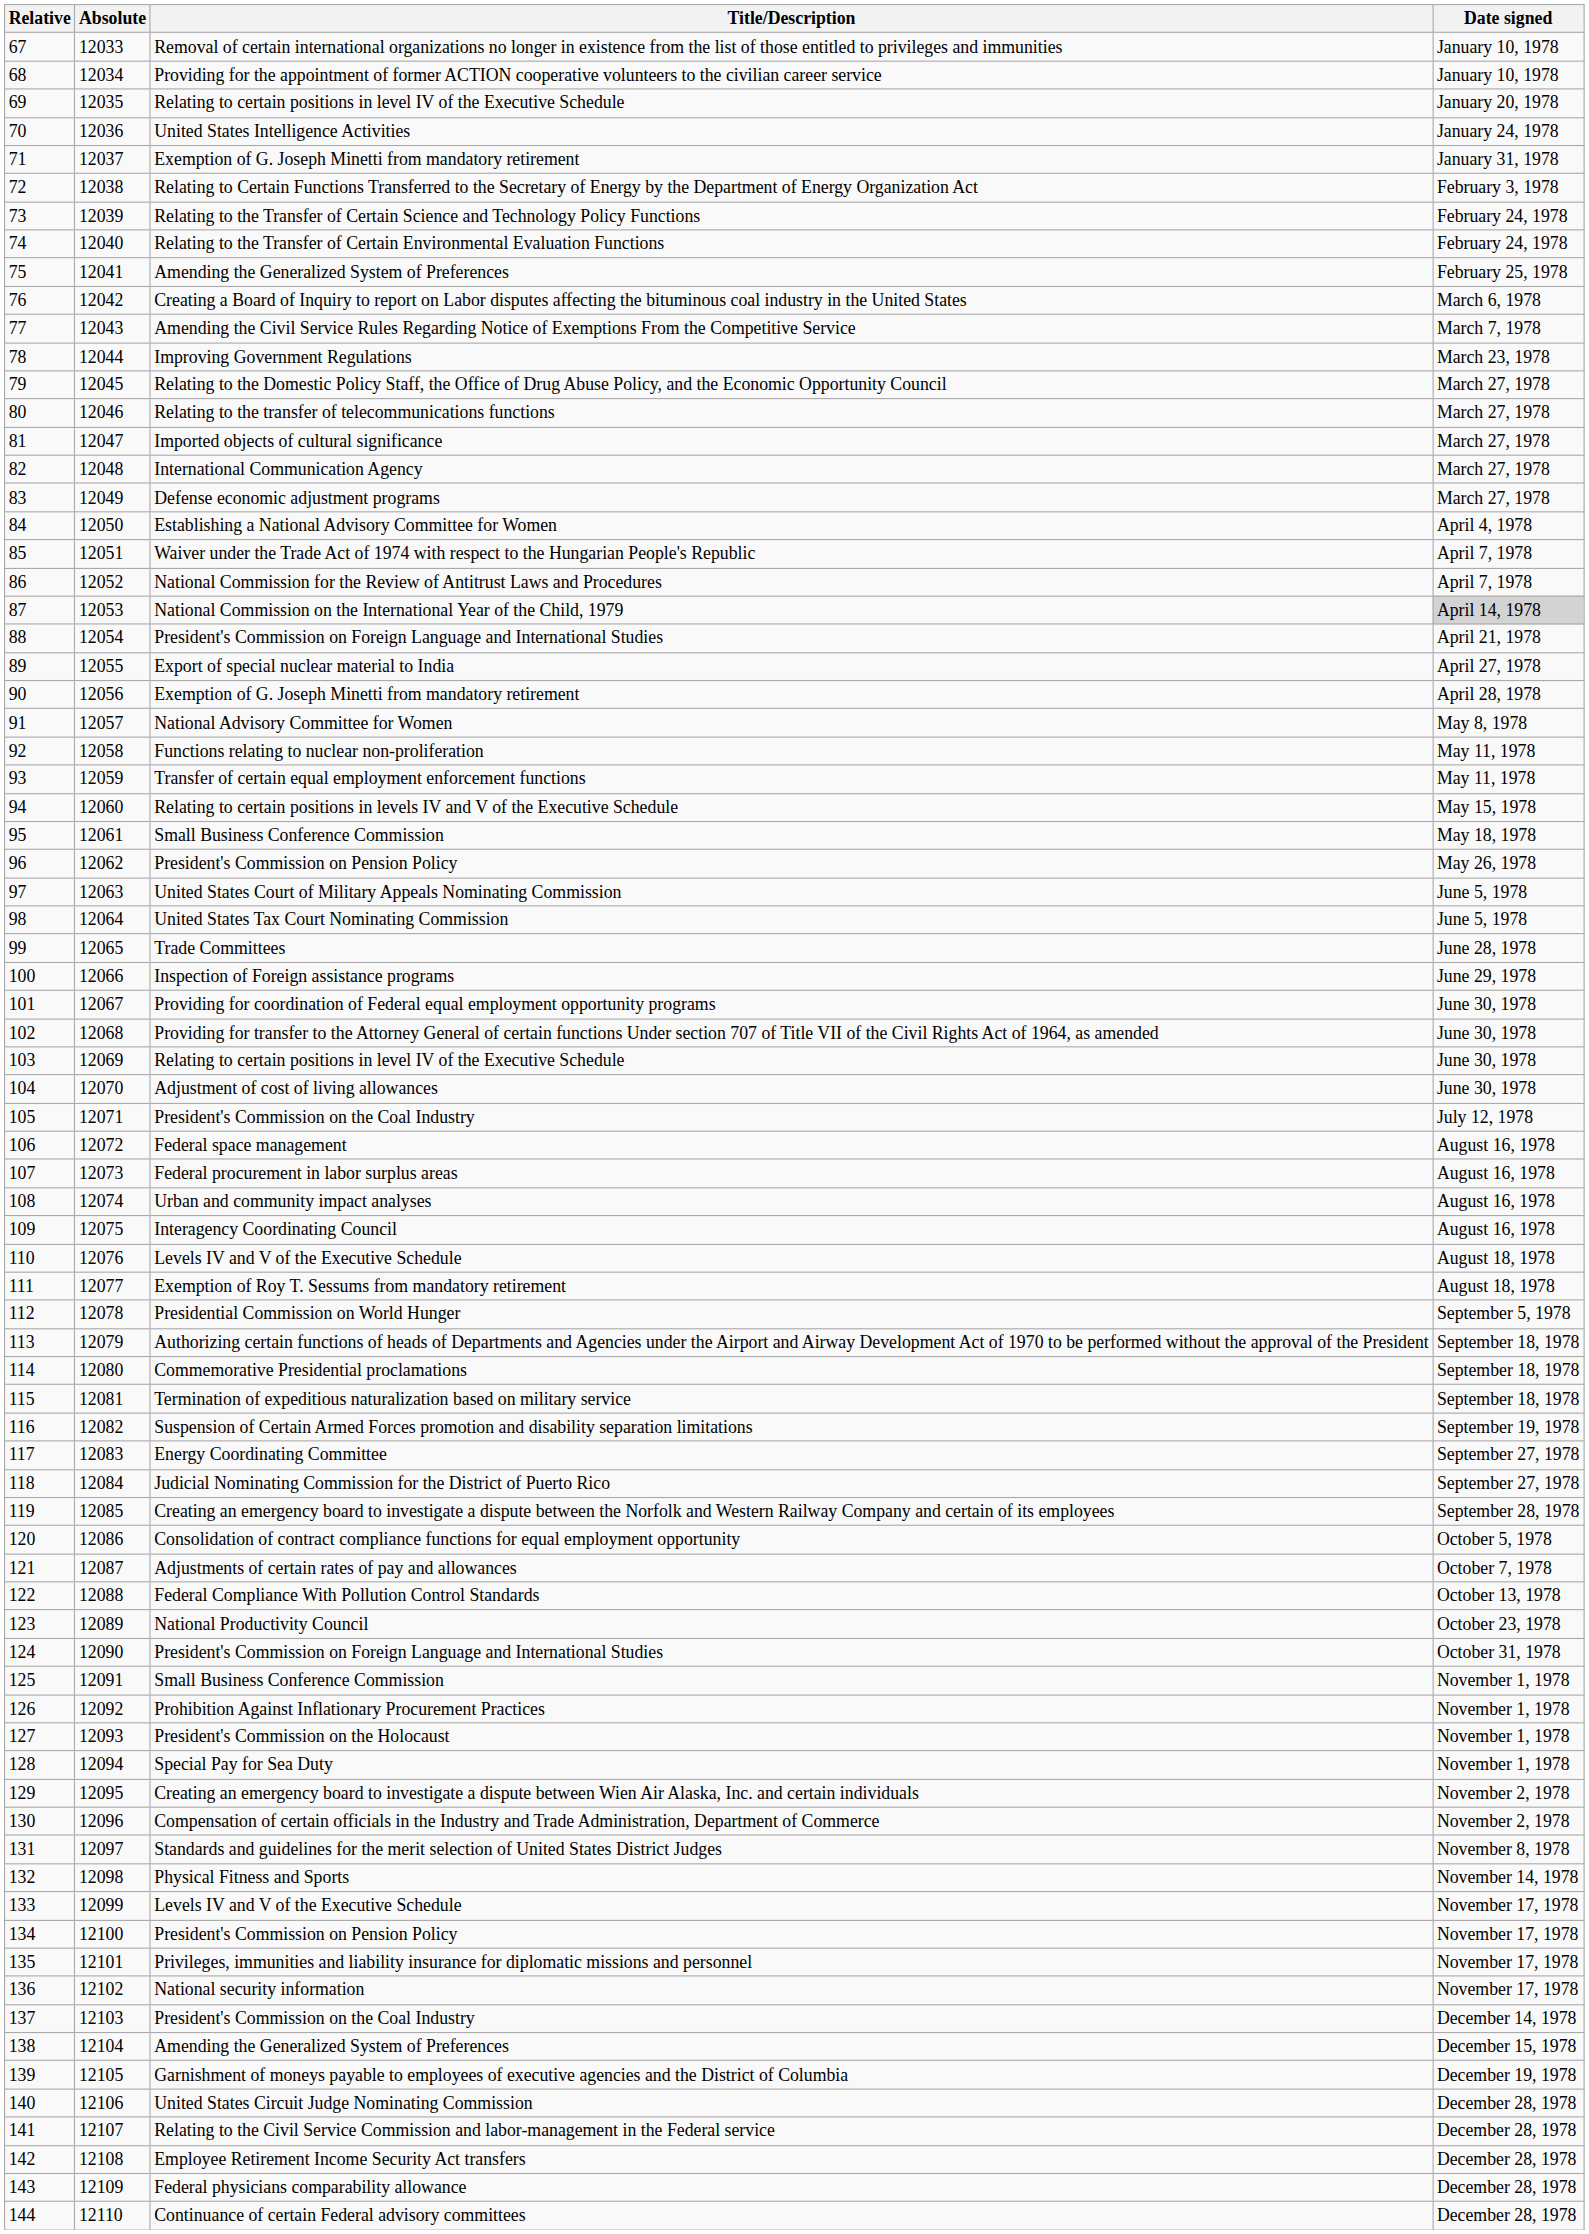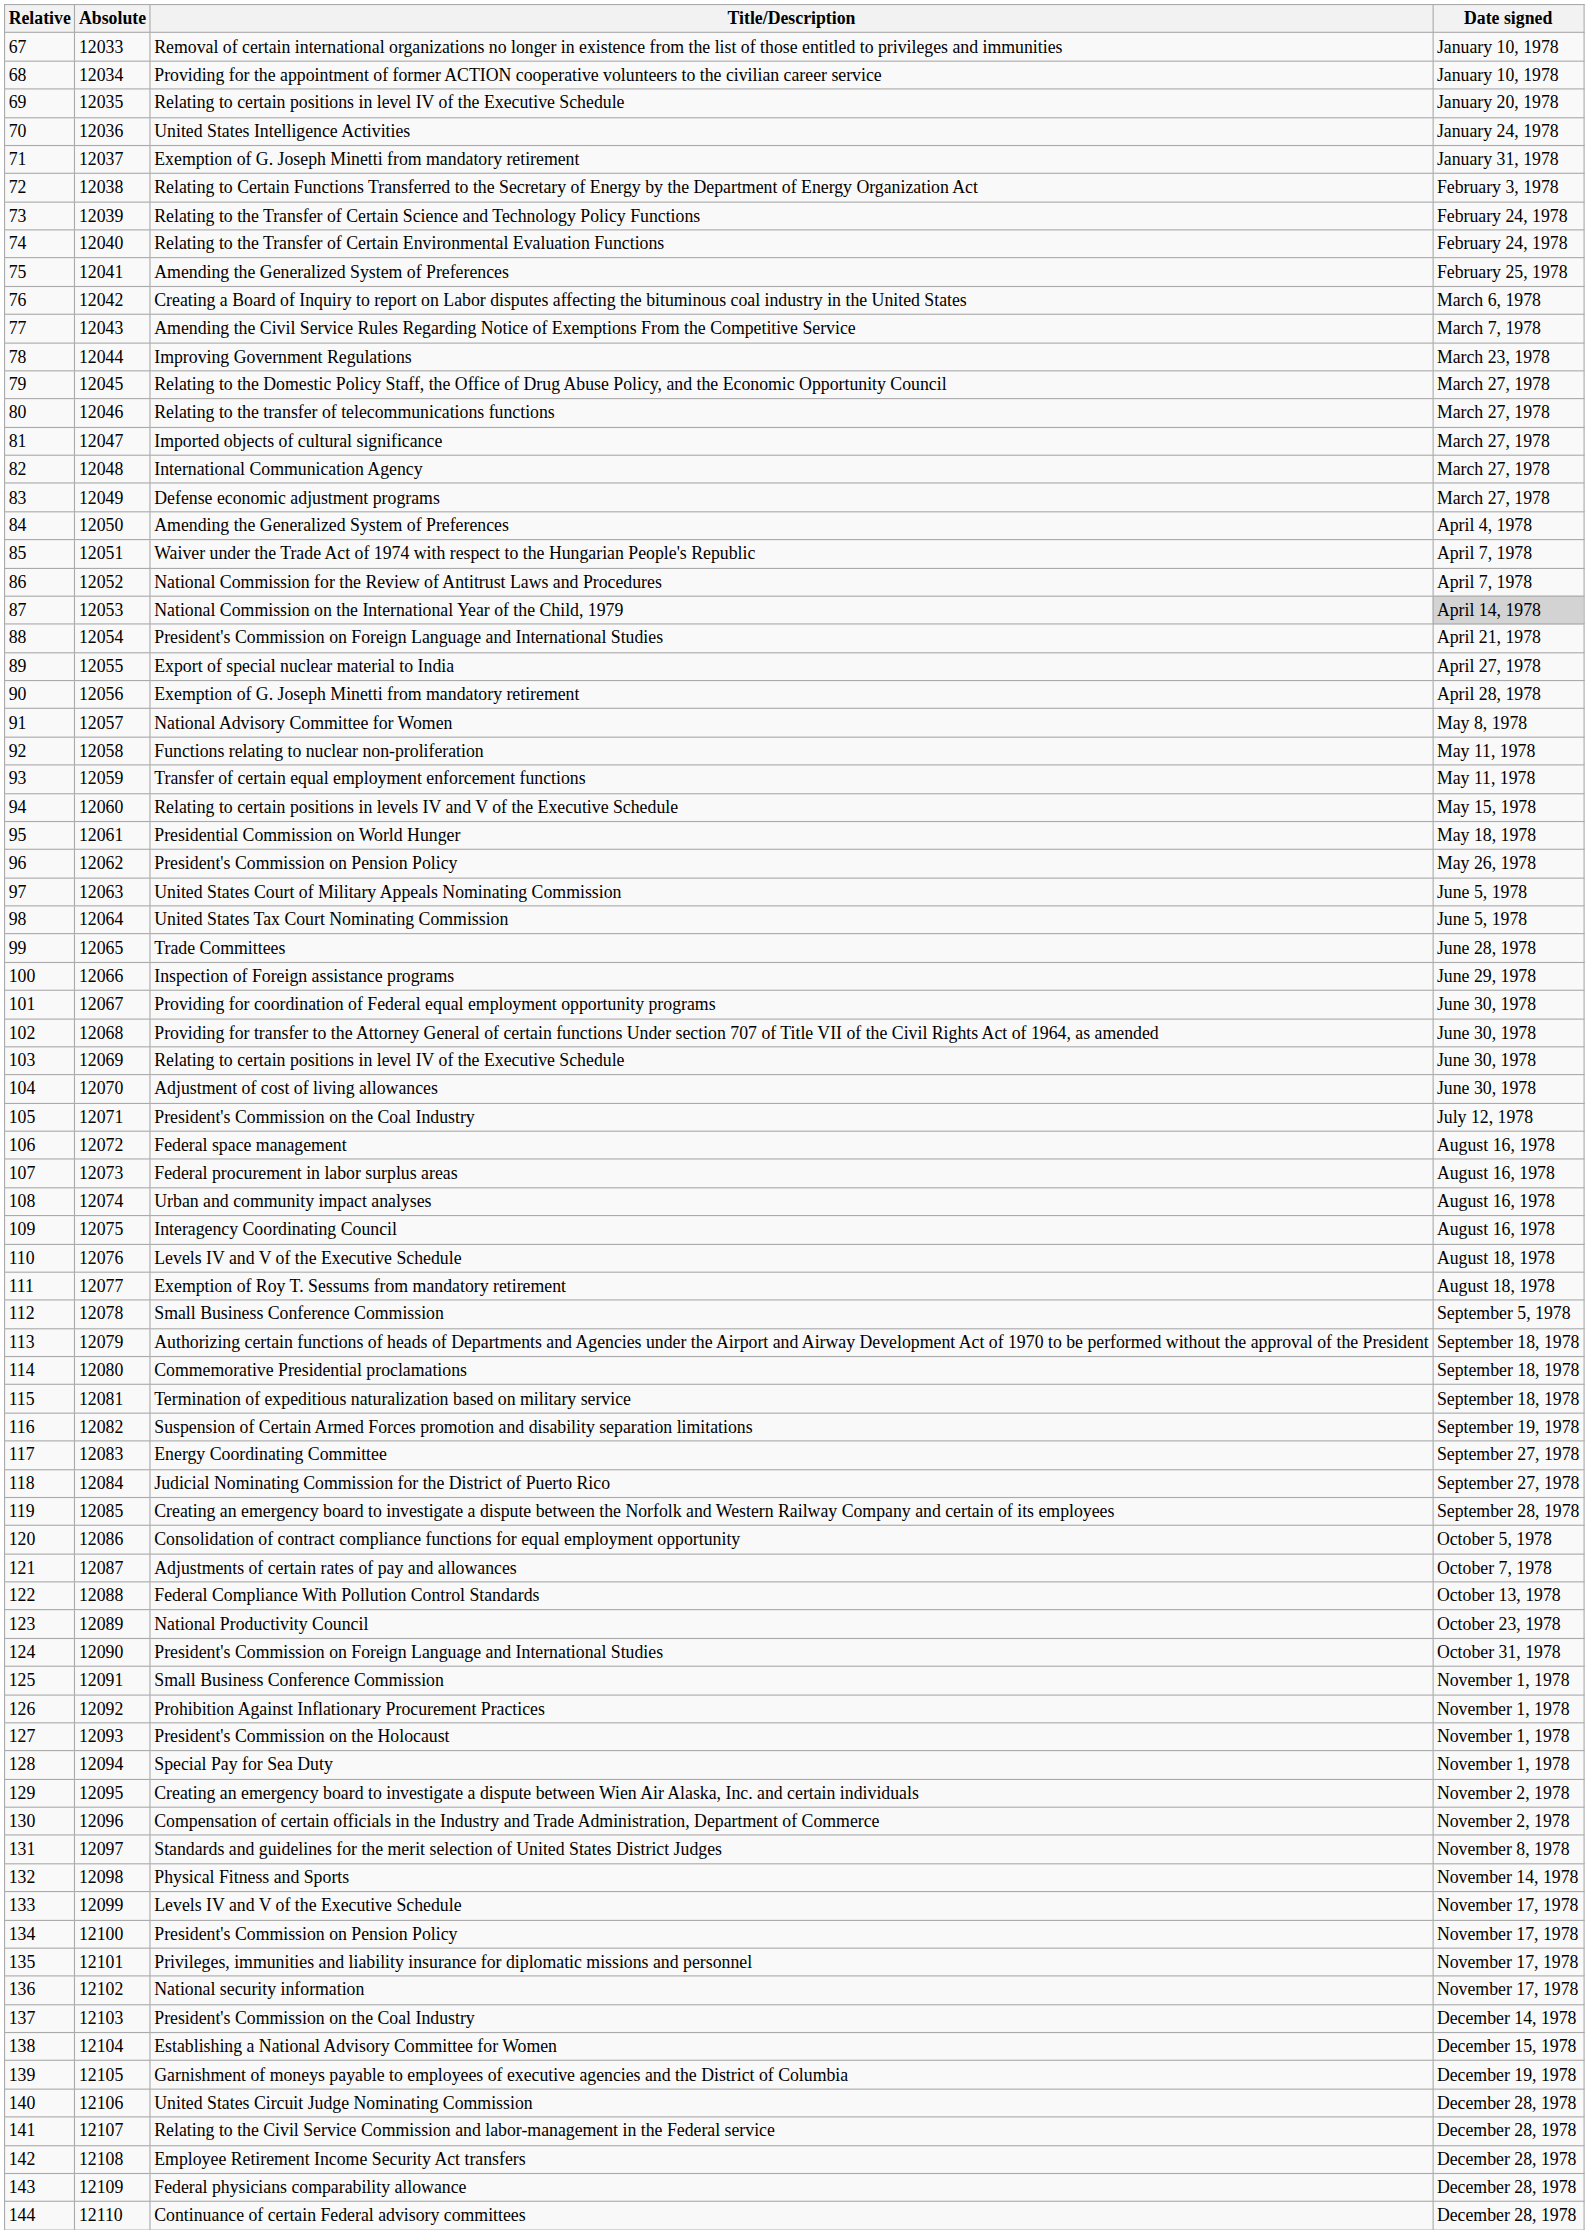84 | Title/Description: Establishing a National Advisory Committee for Women -> Amending the Generalized System of Preferences
95 | Title/Description: Small Business Conference Commission -> Presidential Commission on World Hunger
112 | Title/Description: Presidential Commission on World Hunger -> Small Business Conference Commission
138 | Title/Description: Amending the Generalized System of Preferences -> Establishing a National Advisory Committee for Women
